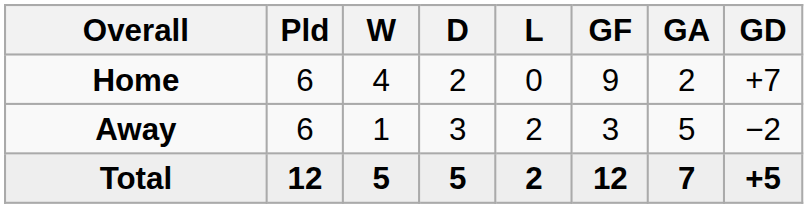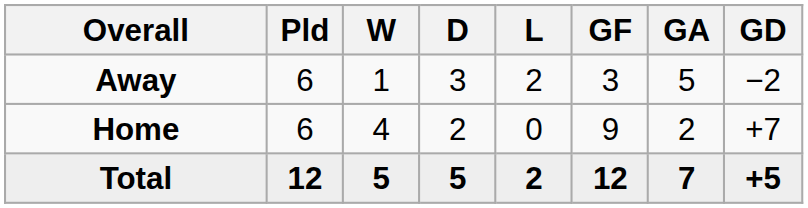rows swapped: Home <-> Away
